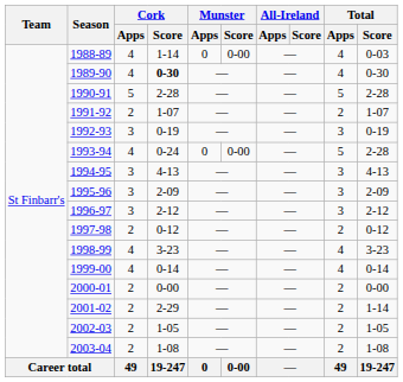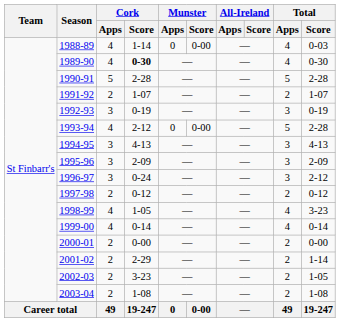1993-94 | Cork / Score: 0-24 -> 2-12
1996-97 | Cork / Score: 2-12 -> 0-24
1998-99 | Cork / Score: 3-23 -> 1-05
2002-03 | Cork / Score: 1-05 -> 3-23
